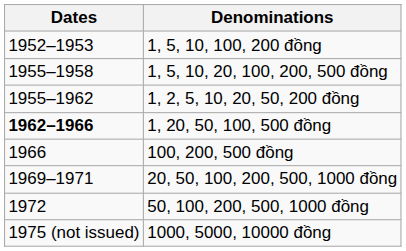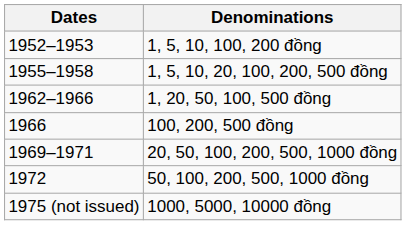- row: 1955–1962 | 1, 2, 5, 10, 20, 50, 200 đồng
1, 20, 50, 100, 500 đồng | Dates: bold -> normal
